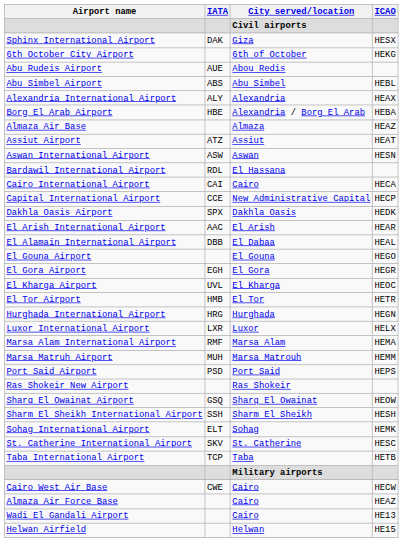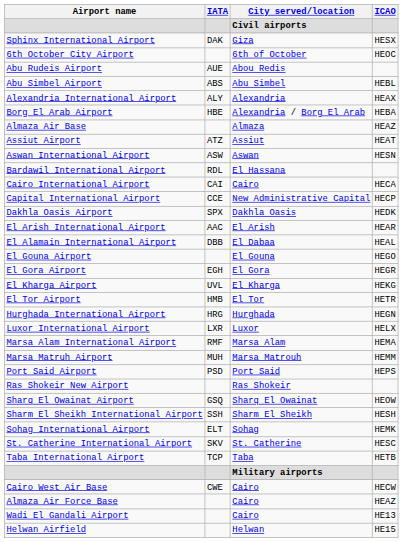6th October City Airport | ICAO: HEKG -> HEOC
El Kharga Airport | ICAO: HEOC -> HEKG
